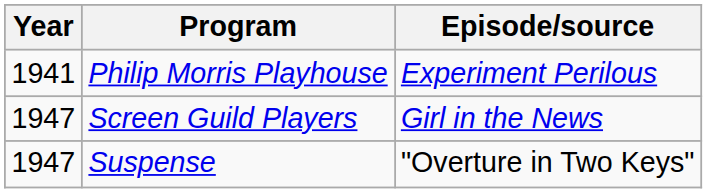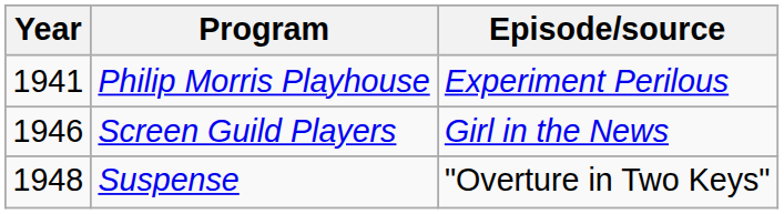Screen Guild Players | Year: 1947 -> 1946
Suspense | Year: 1947 -> 1948
